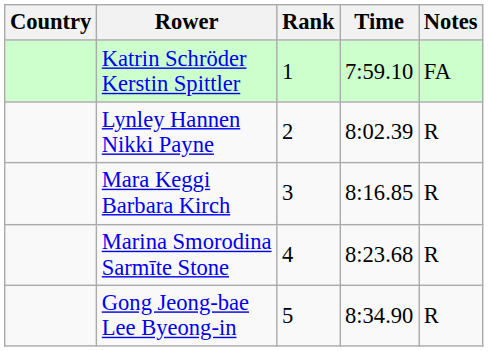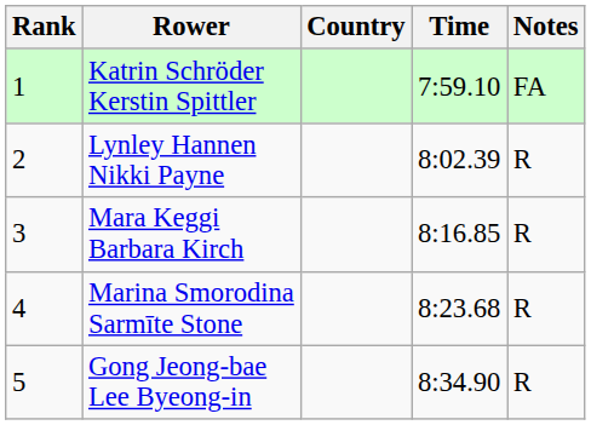columns swapped: Rank <-> Country
